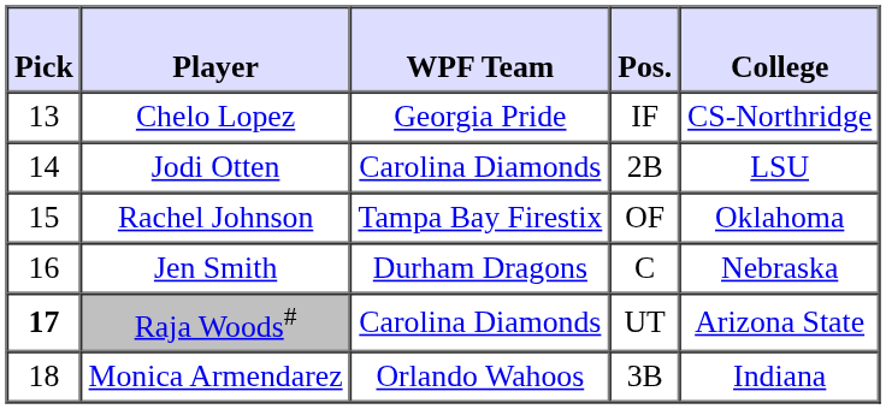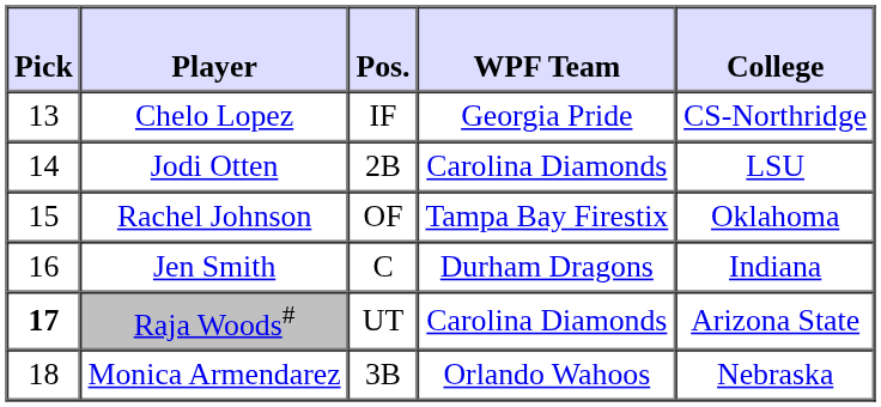columns swapped: Pos. <-> WPF Team
Jen Smith | College: Nebraska -> Indiana
Monica Armendarez | College: Indiana -> Nebraska
